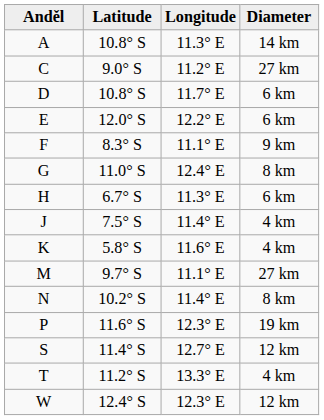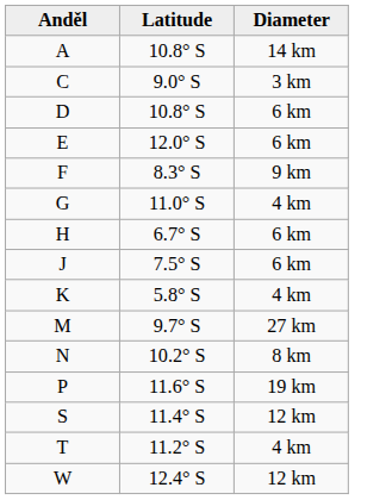- column: Longitude | 11.3° E | 11.2° E | 11.7° E | 12.2° E | 11.1° E | 12.4° E | 11.3° E | 11.4° E | 11.6° E | 11.1° E | 11.4° E | 12.3° E | 12.7° E | 13.3° E | 12.3° E
C | Diameter: 27 km -> 3 km
G | Diameter: 8 km -> 4 km
J | Diameter: 4 km -> 6 km
